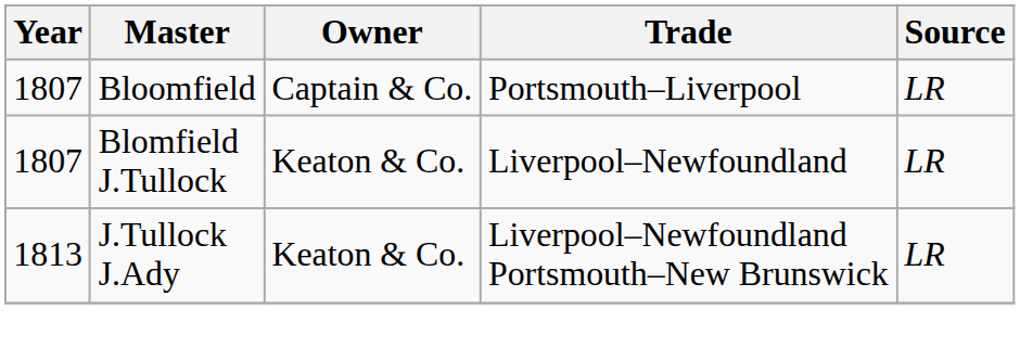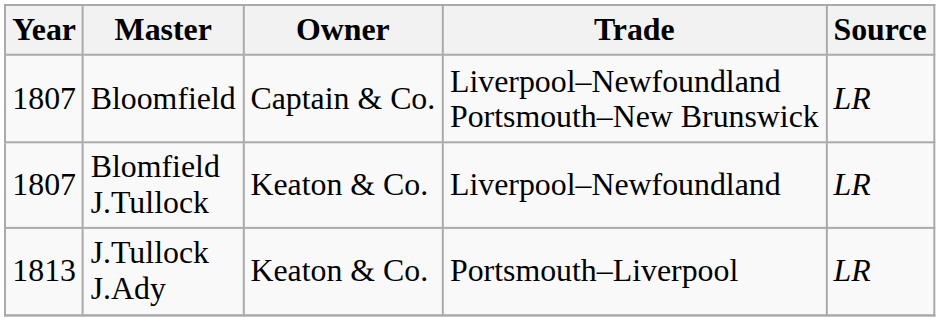Bloomfield | Trade: Portsmouth–Liverpool -> Liverpool–Newfoundland Portsmouth–New Brunswick
J.Tullock J.Ady | Trade: Liverpool–Newfoundland Portsmouth–New Brunswick -> Portsmouth–Liverpool
